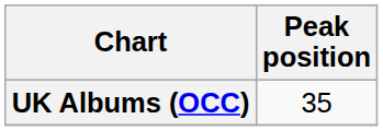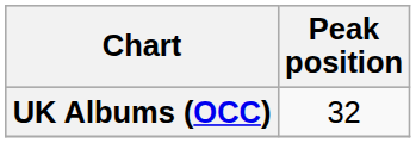UK Albums (OCC) | Peak position: 35 -> 32
